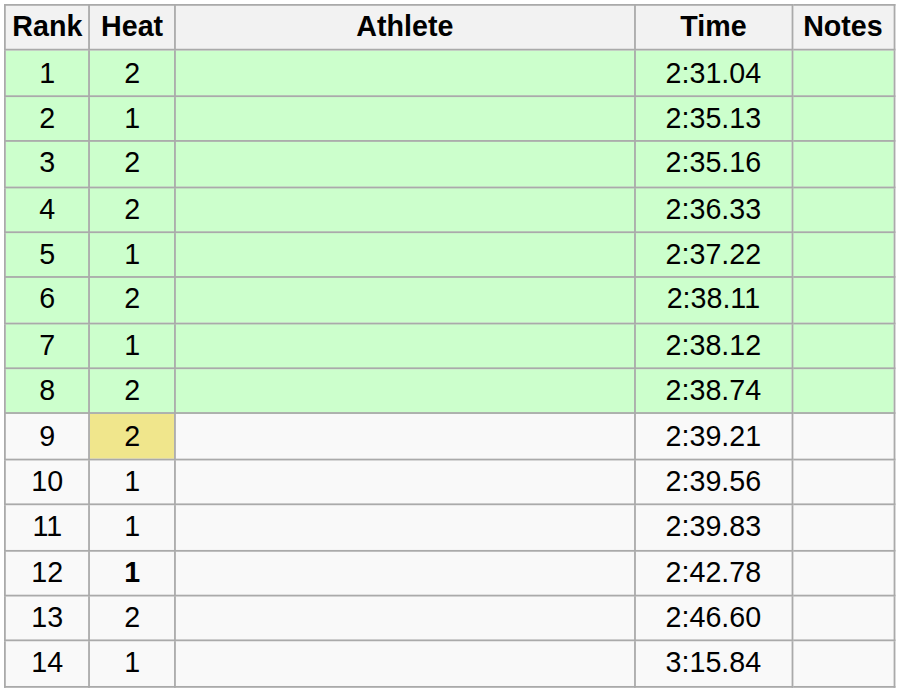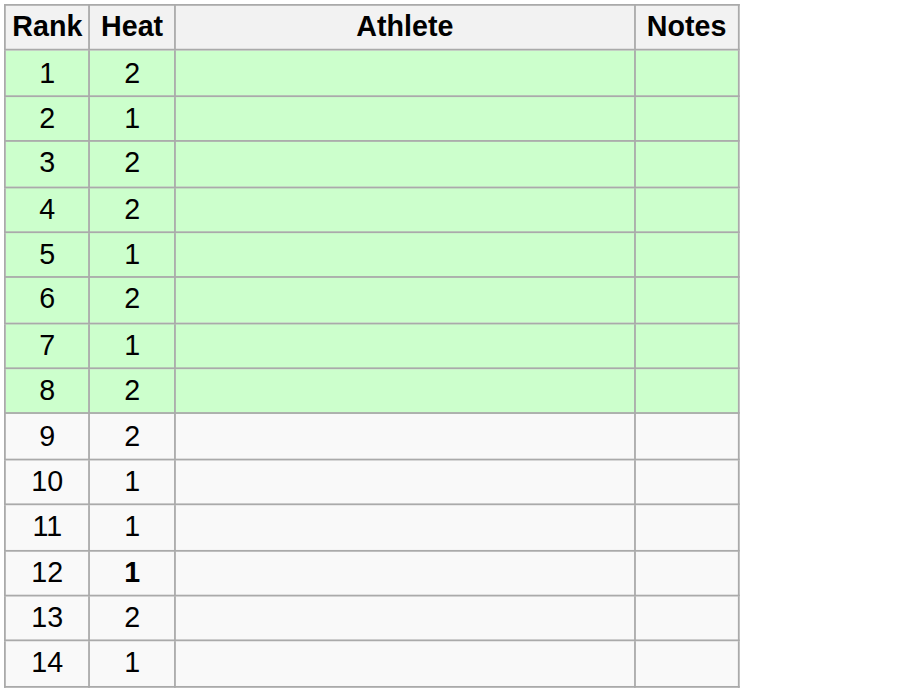- column: Time | 2:31.04 | 2:35.13 | 2:35.16 | 2:36.33 | 2:37.22 | 2:38.11 | 2:38.12 | 2:38.74 | 2:39.21 | 2:39.56 | 2:39.83 | 2:42.78 | 2:46.60 | 3:15.84
9 | Heat: khaki background -> no background
